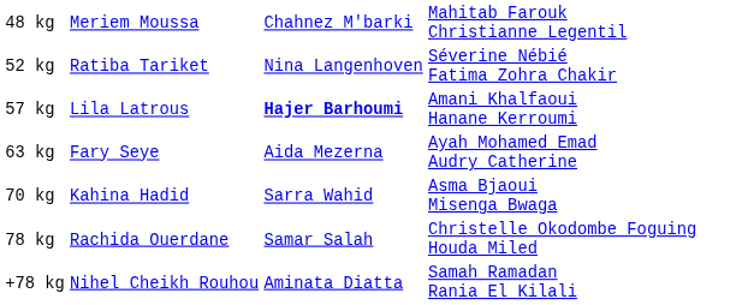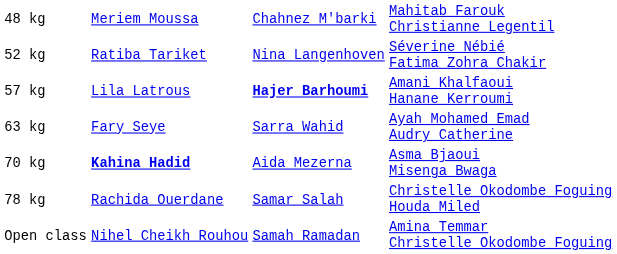63 kg | column 3: Aida Mezerna -> Sarra Wahid
70 kg | column 2: normal -> bold
70 kg | column 3: Sarra Wahid -> Aida Mezerna
- row: +78 kg | Nihel Cheikh Rouhou | Aminata Diatta | Samah Ramadan Rania El Kilali
+ row: Open class | Nihel Cheikh Rouhou | Samah Ramadan | Amina Temmar Christelle Okodombe Foguing
